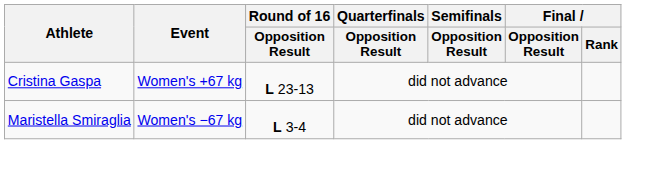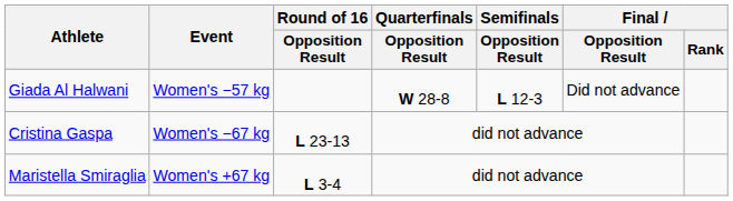+ row: Giada Al Halwani | Women's −57 kg | W 28-8 | L 12-3 | Did not advance
Cristina Gaspa | Event: Women's +67 kg -> Women's −67 kg
Maristella Smiraglia | Event: Women's −67 kg -> Women's +67 kg
